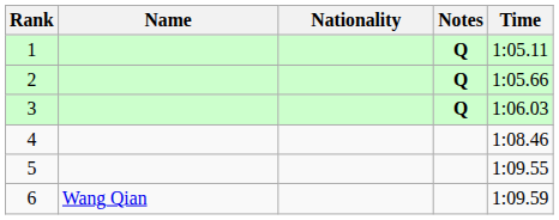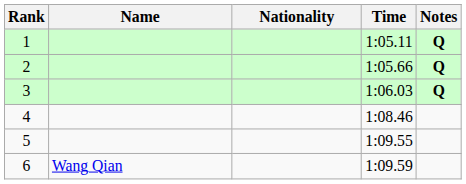columns swapped: Time <-> Notes
